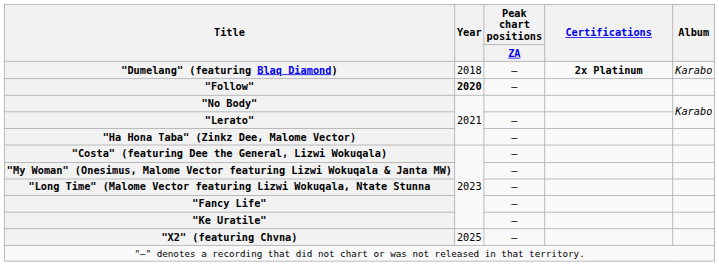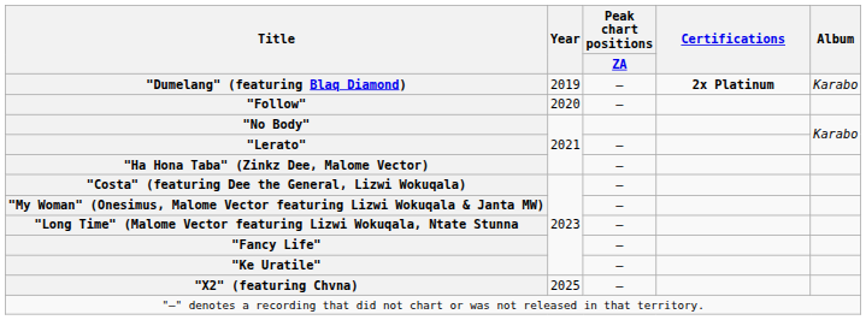"Dumelang" (featuring Blaq Diamond) | Year: 2018 -> 2019
"Follow" | Year: bold -> normal
